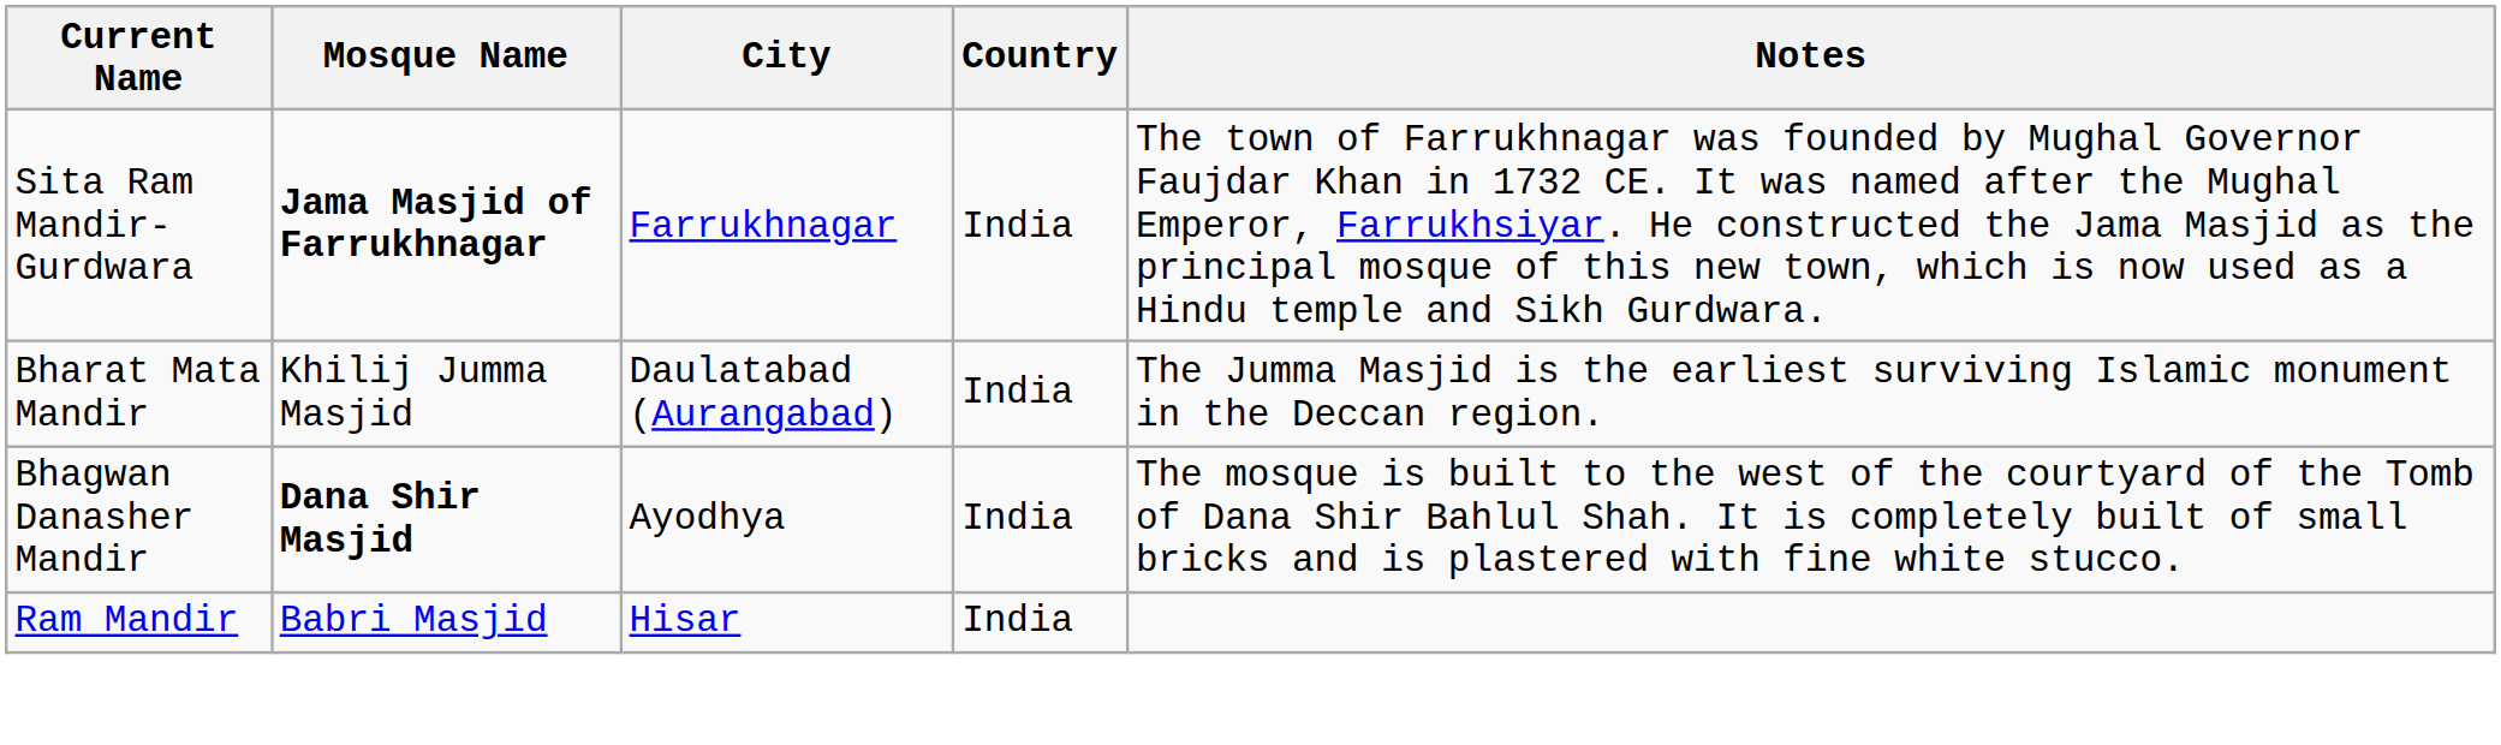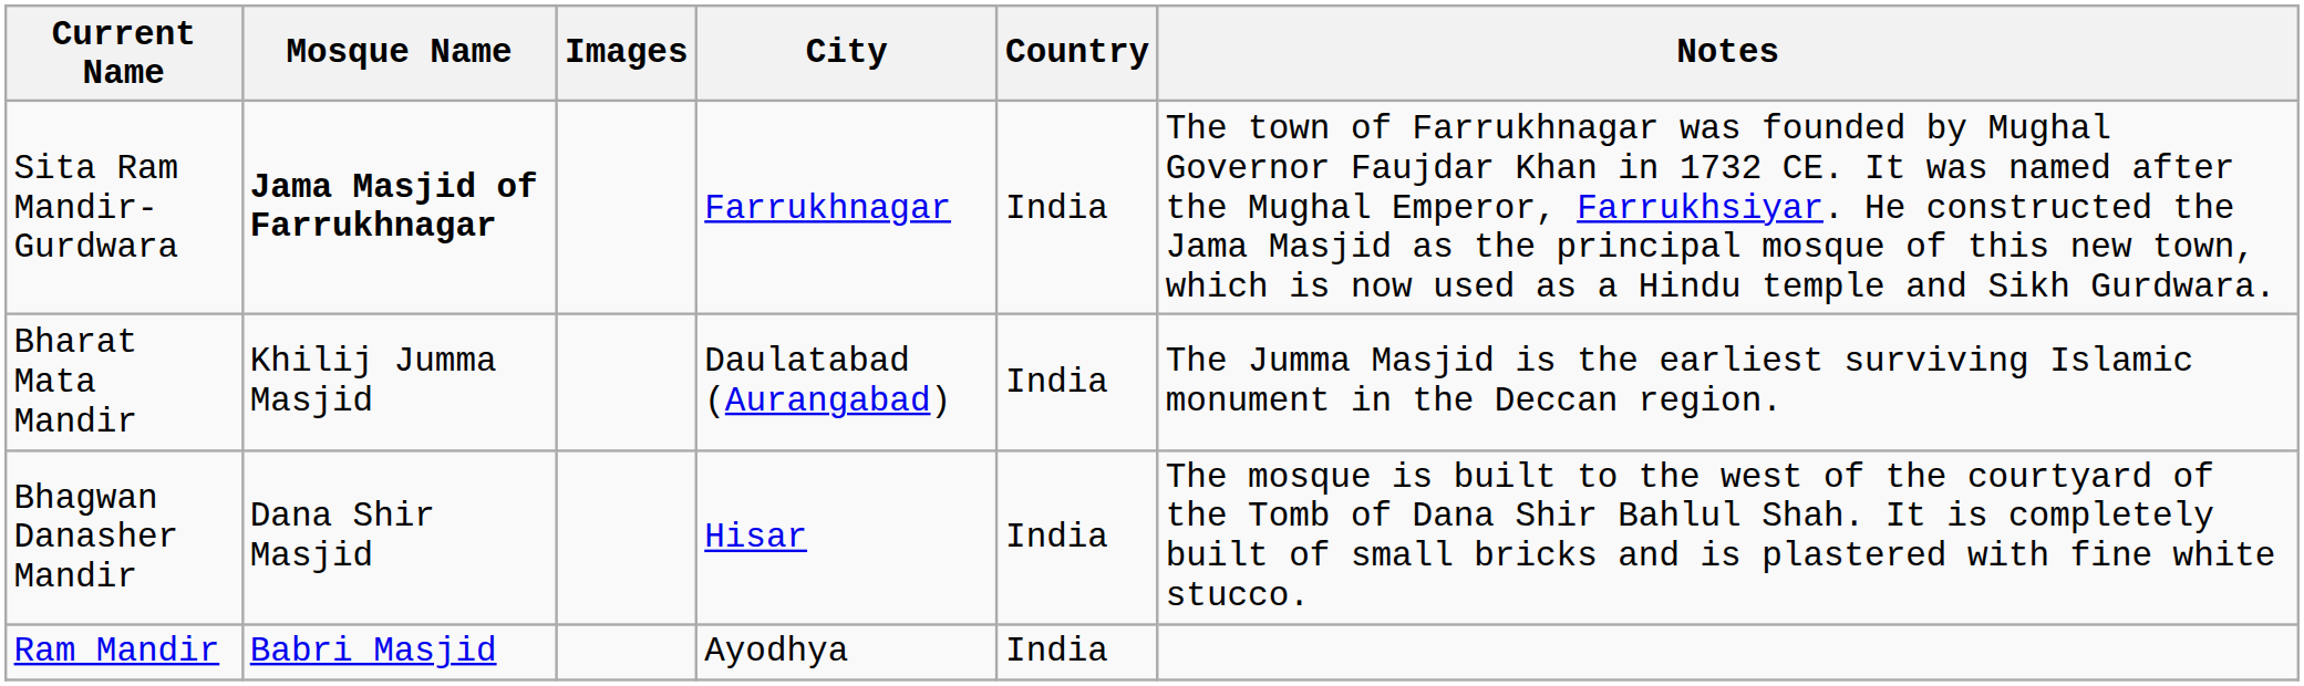+ column: Images
Bhagwan Danasher Mandir | Mosque Name: bold -> normal
Bhagwan Danasher Mandir | City: Ayodhya -> Hisar
Ram Mandir | City: Hisar -> Ayodhya
